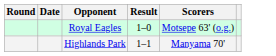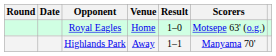+ column: Venue | Home | Away
